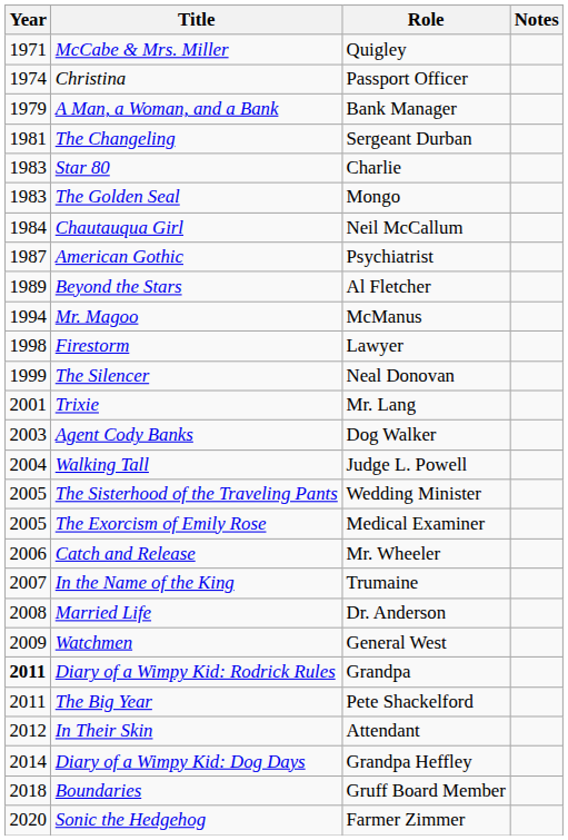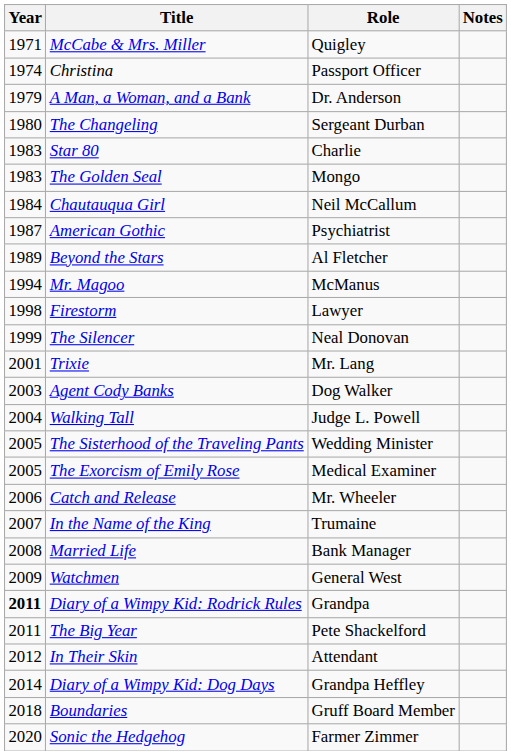A Man, a Woman, and a Bank | Role: Bank Manager -> Dr. Anderson
The Changeling | Year: 1981 -> 1980
Married Life | Role: Dr. Anderson -> Bank Manager
